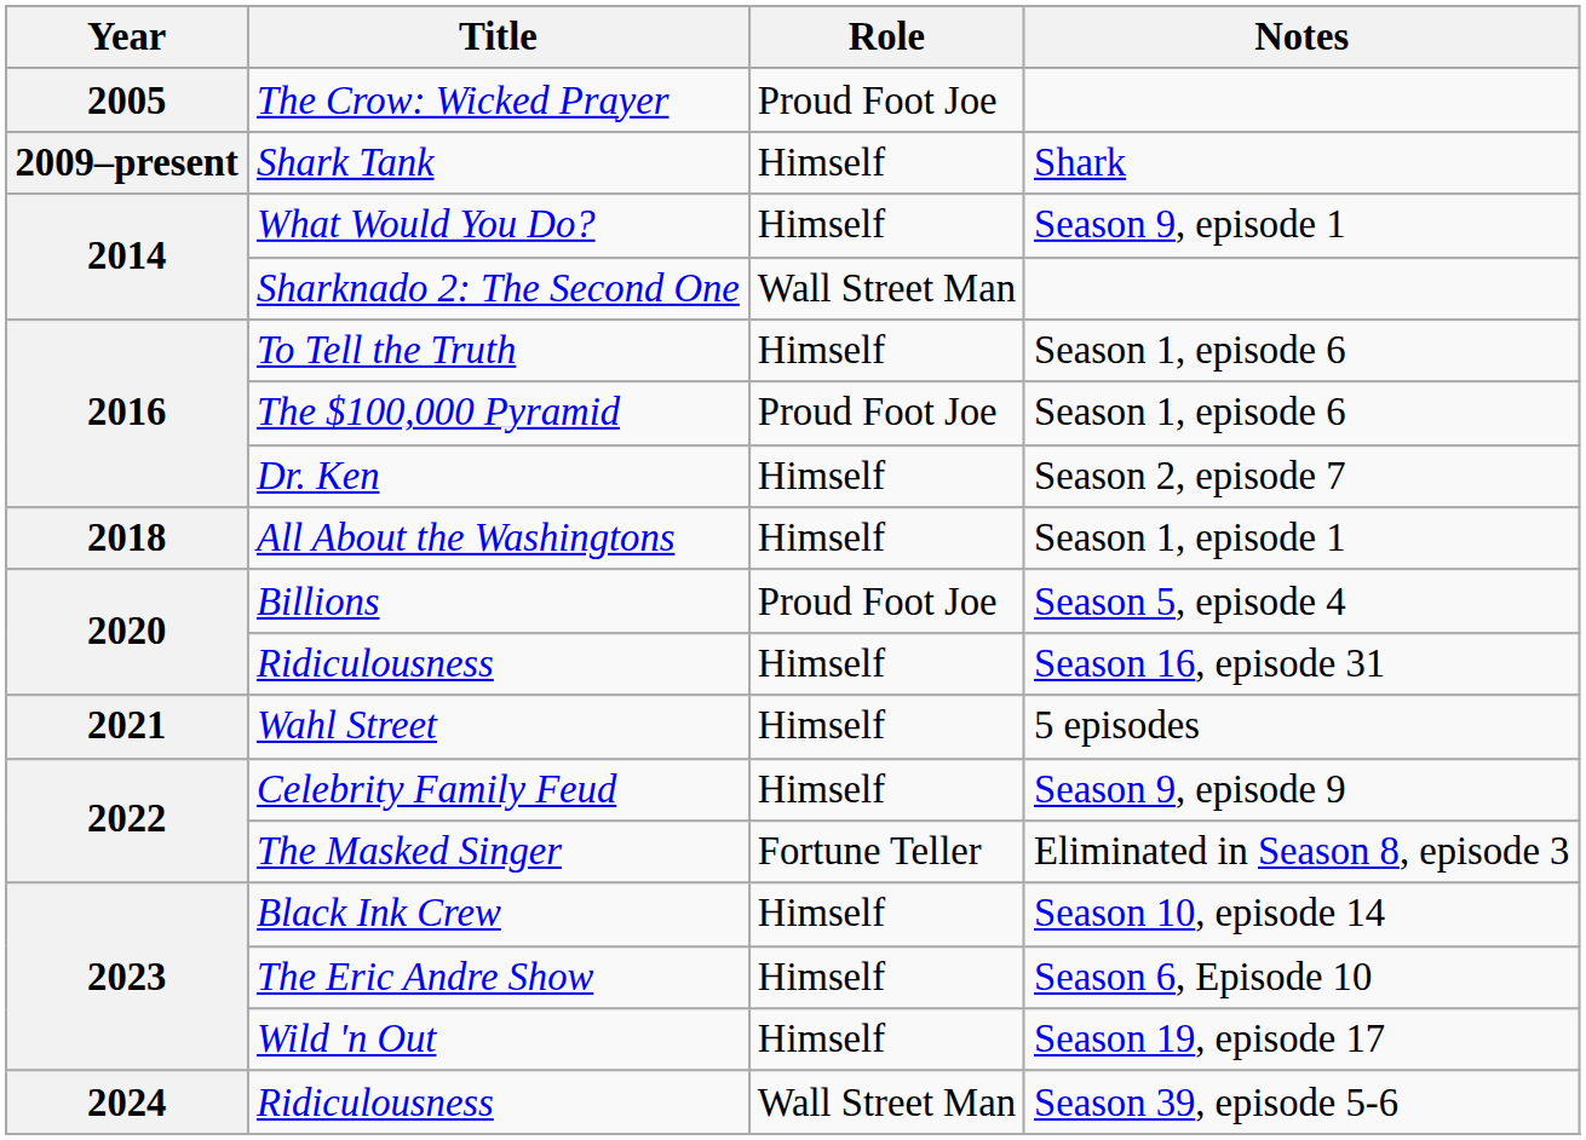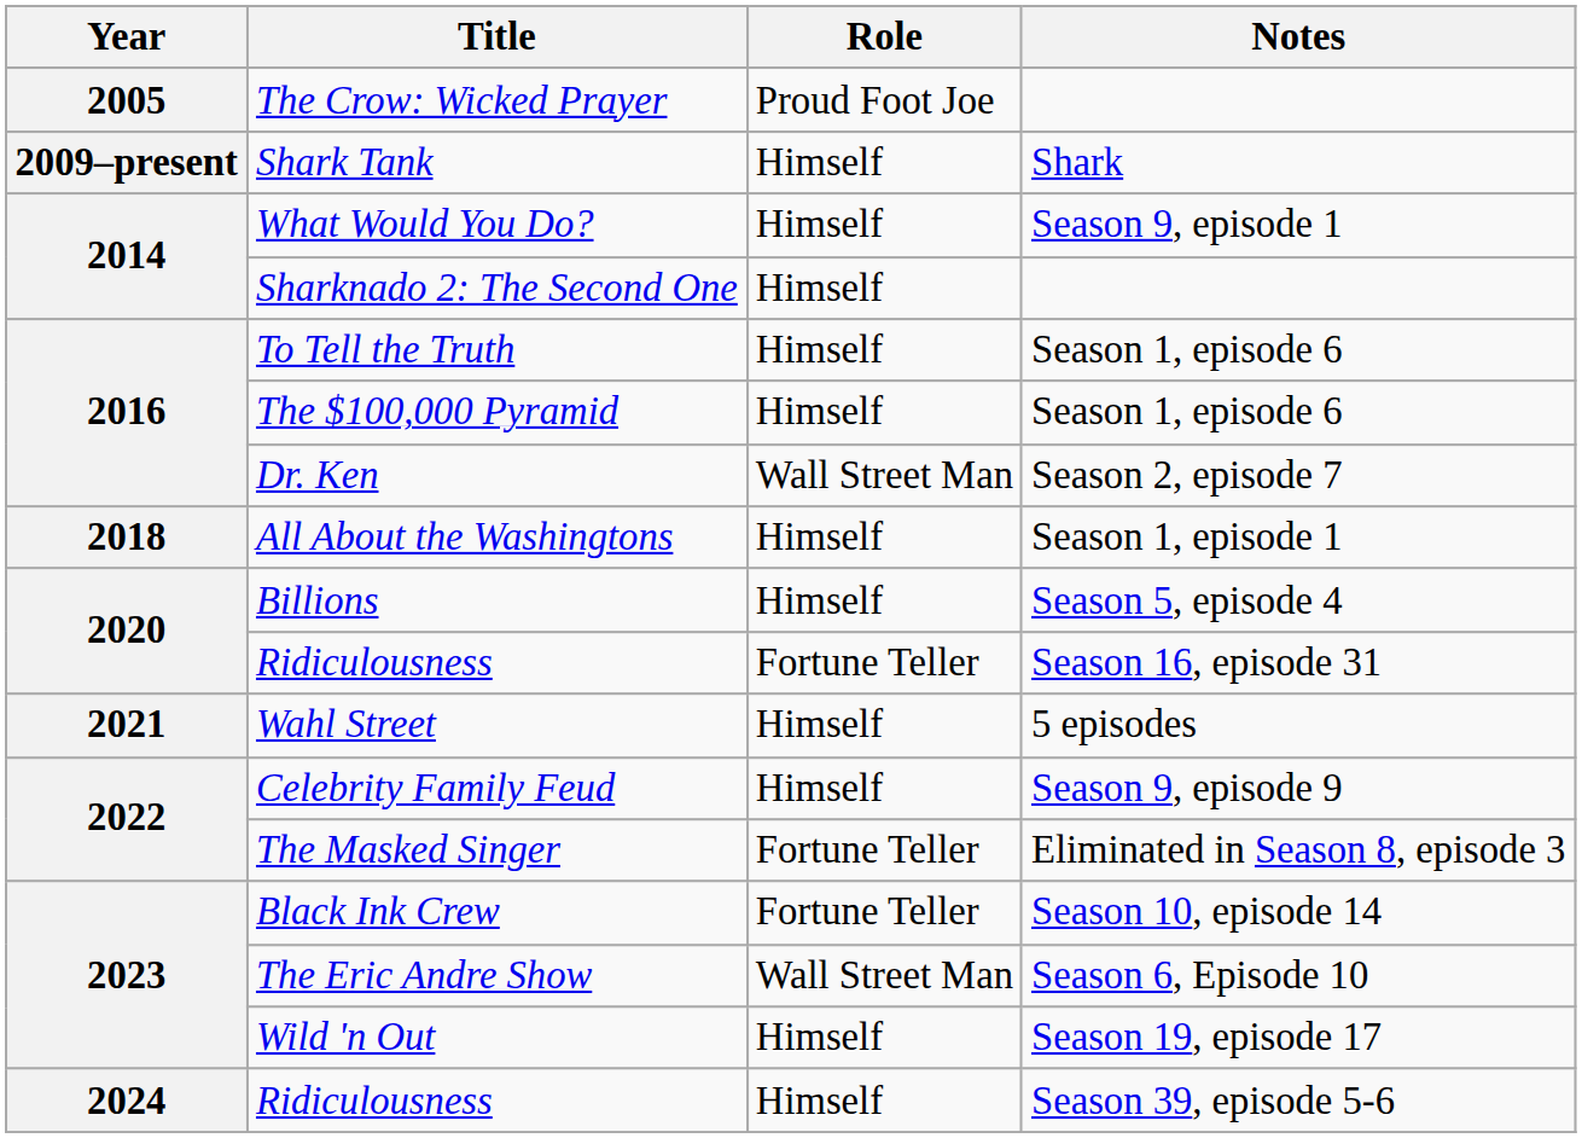Sharknado 2: The Second One | Role: Wall Street Man -> Himself
The $100,000 Pyramid | Role: Proud Foot Joe -> Himself
Dr. Ken | Role: Himself -> Wall Street Man
Billions | Role: Proud Foot Joe -> Himself
Ridiculousness / Season 16, episode 31 | Role: Himself -> Fortune Teller
Black Ink Crew | Role: Himself -> Fortune Teller
The Eric Andre Show | Role: Himself -> Wall Street Man
Ridiculousness / Season 39, episode 5-6 | Role: Wall Street Man -> Himself
